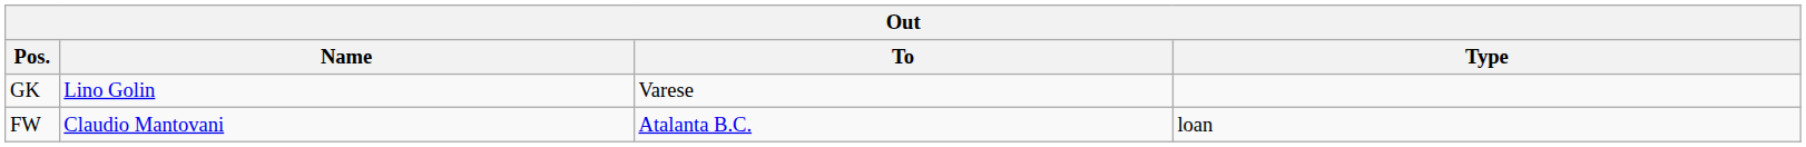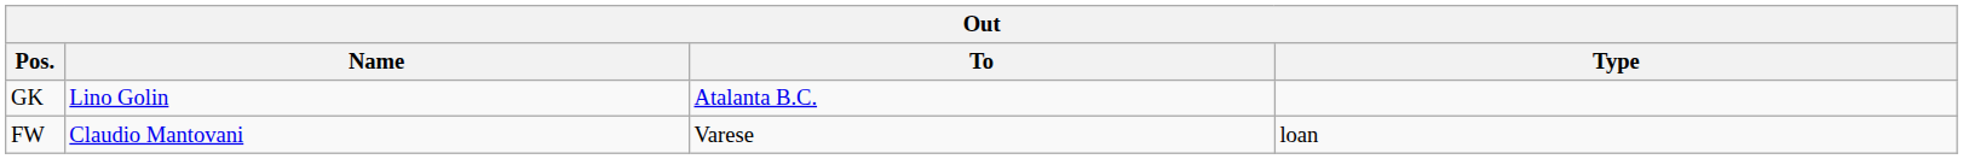GK | To: Varese -> Atalanta B.C.
FW | To: Atalanta B.C. -> Varese
